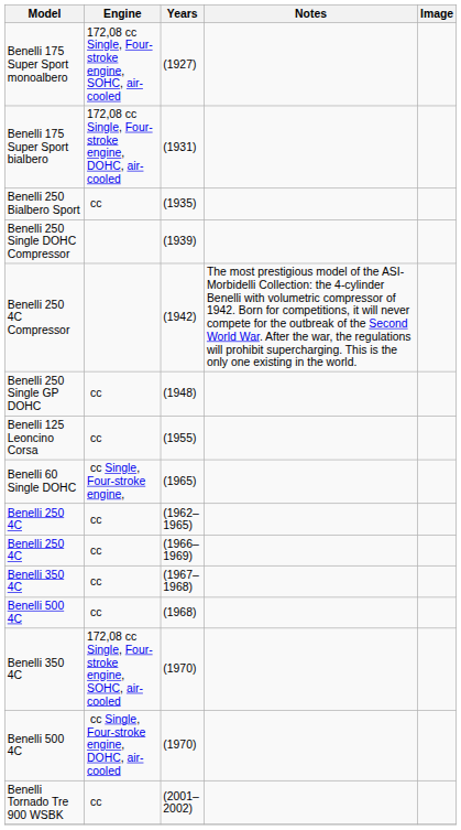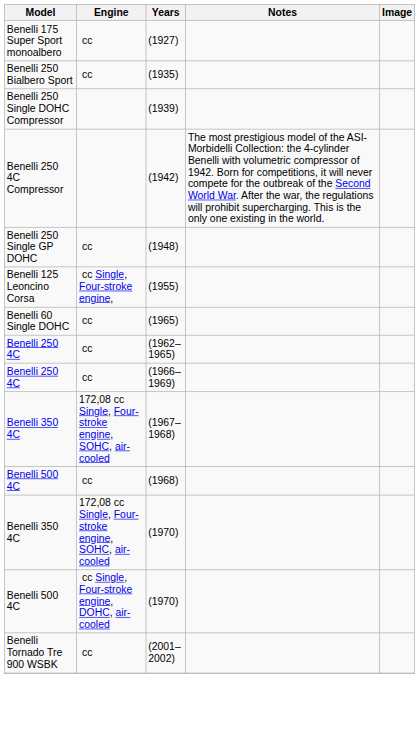(1927) | Engine: 172,08 cc Single, Four-stroke engine, SOHC, air-cooled -> cc
- row: Benelli 175 Super Sport bialbero | 172,08 cc Single, Four-stroke engine, DOHC, air-cooled | (1931)
(1955) | Engine: cc -> cc Single, Four-stroke engine,
(1965) | Engine: cc Single, Four-stroke engine, -> cc
(1967–1968) | Engine: cc -> 172,08 cc Single, Four-stroke engine, SOHC, air-cooled
